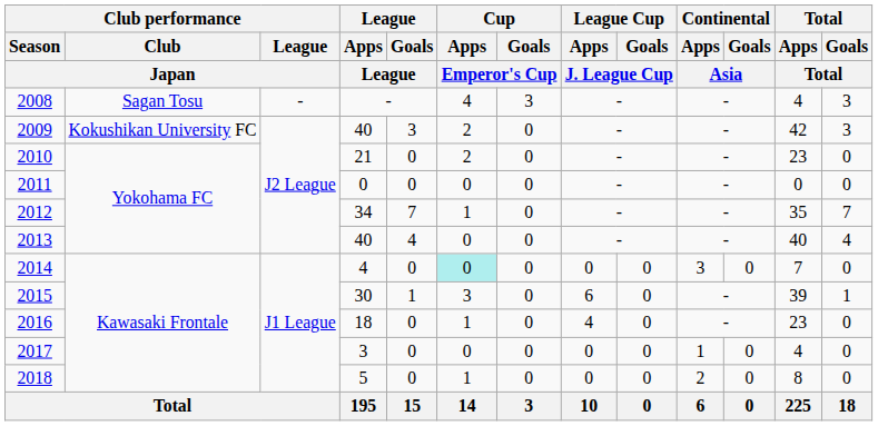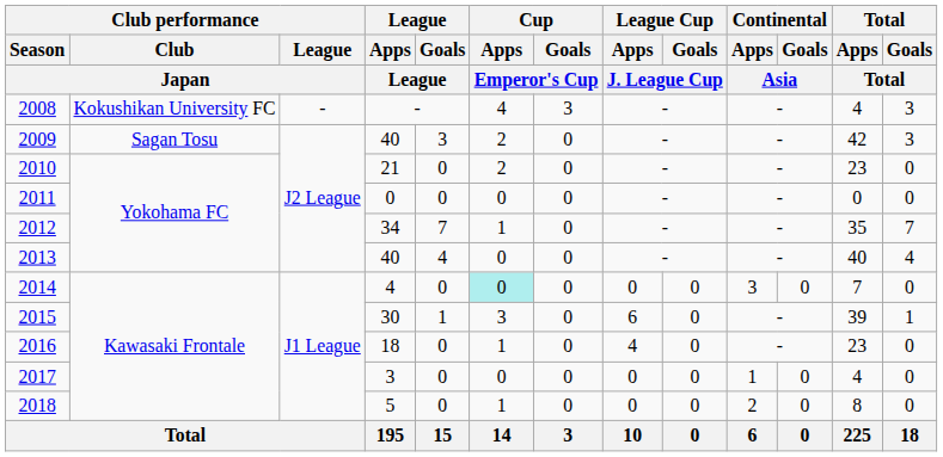2008 | Club performance / Club / Japan: Sagan Tosu -> Kokushikan University FC
2009 | Club performance / Club / Japan: Kokushikan University FC -> Sagan Tosu
